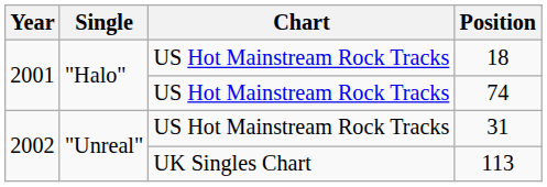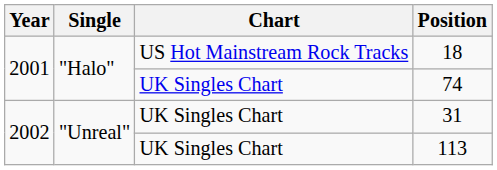74 | Chart: US Hot Mainstream Rock Tracks -> UK Singles Chart
31 | Chart: US Hot Mainstream Rock Tracks -> UK Singles Chart
